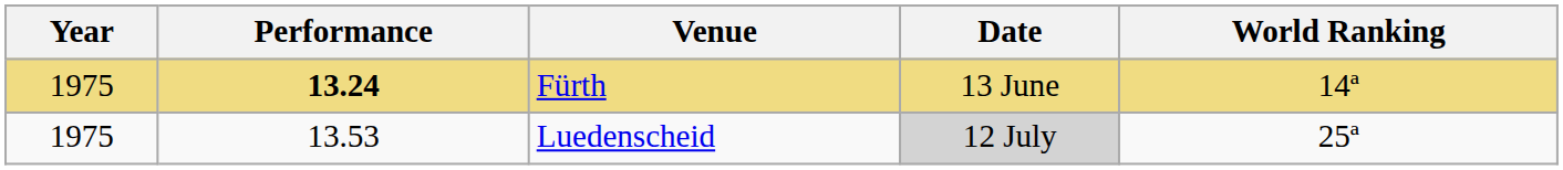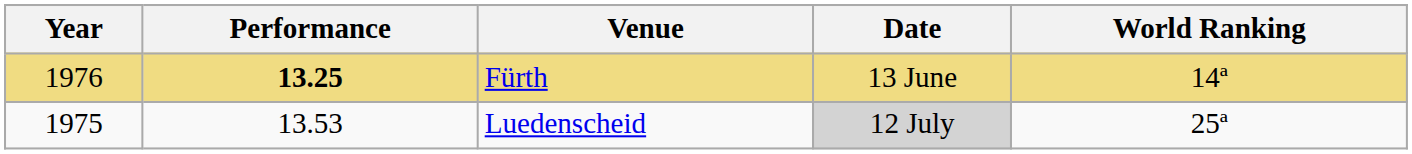Fürth | Year: 1975 -> 1976
Fürth | Performance: 13.24 -> 13.25
